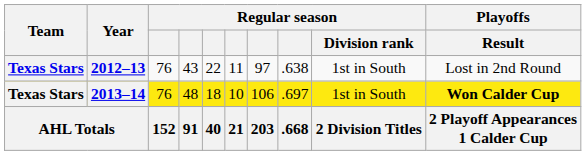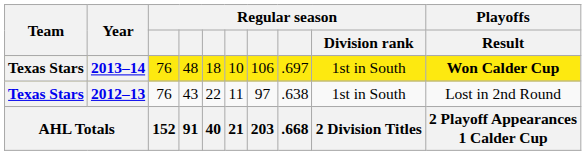rows swapped: 2012–13 <-> 2013–14
